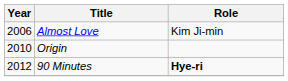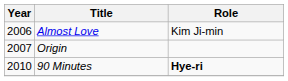Origin | Year: 2010 -> 2007
90 Minutes | Year: 2012 -> 2010
